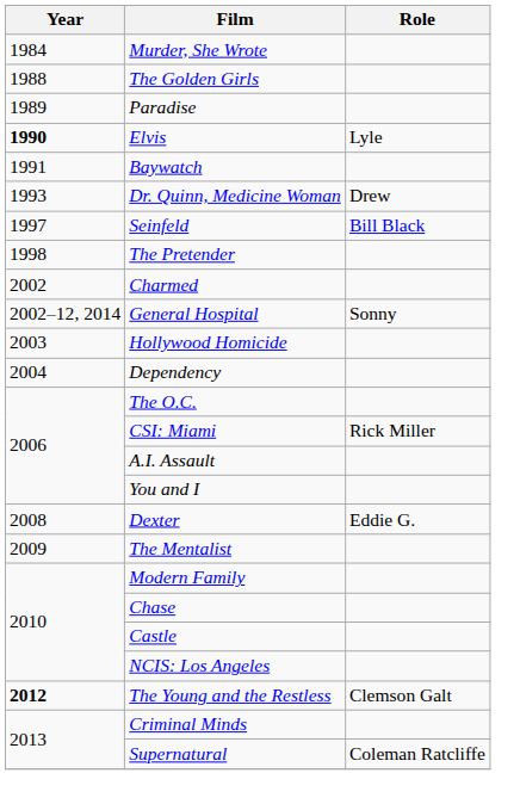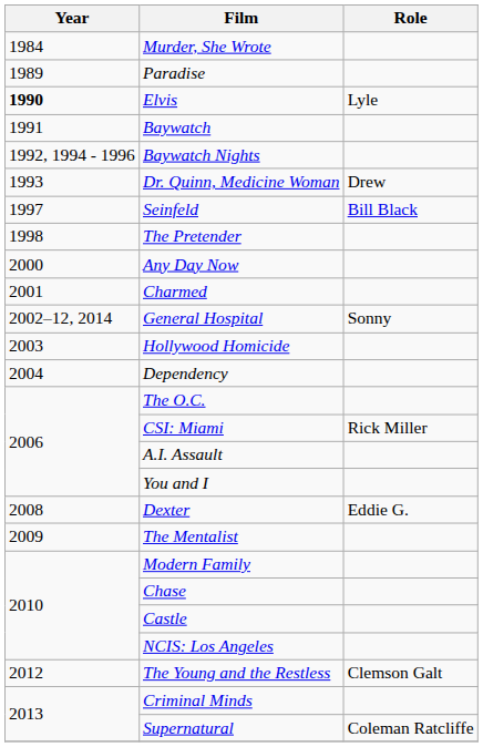- row: 1988 | The Golden Girls
+ row: 1992, 1994 - 1996 | Baywatch Nights
+ row: 2000 | Any Day Now
Charmed | Year: 2002 -> 2001
The Young and the Restless | Year: bold -> normal
